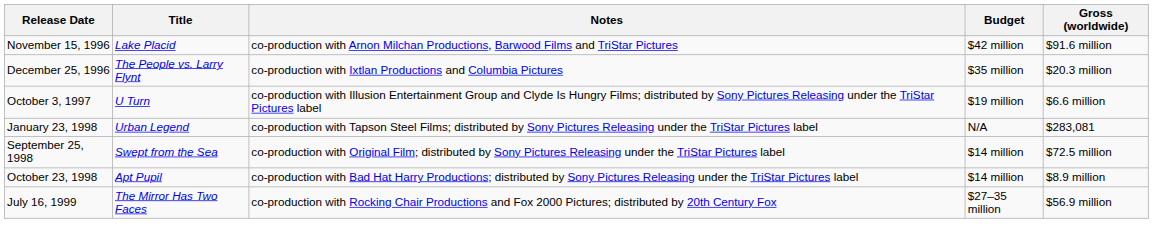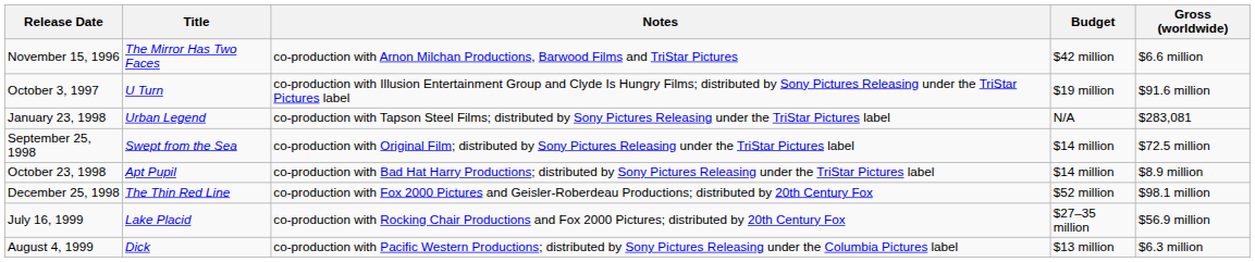November 15, 1996 | Title: Lake Placid -> The Mirror Has Two Faces
November 15, 1996 | Gross (worldwide): $91.6 million -> $6.6 million
- row: December 25, 1996 | The People vs. Larry Flynt | co-production with Ixtlan Productions and Columbia Pictures | $35 million | $20.3 million
October 3, 1997 | Gross (worldwide): $6.6 million -> $91.6 million
+ row: December 25, 1998 | The Thin Red Line | co-production with Fox 2000 Pictures and Geisler-Roberdeau Productions; distributed by 20th Century Fox | $52 million | $98.1 million
July 16, 1999 | Title: The Mirror Has Two Faces -> Lake Placid
+ row: August 4, 1999 | Dick | co-production with Pacific Western Productions; distributed by Sony Pictures Releasing under the Columbia Pictures label | $13 million | $6.3 million
